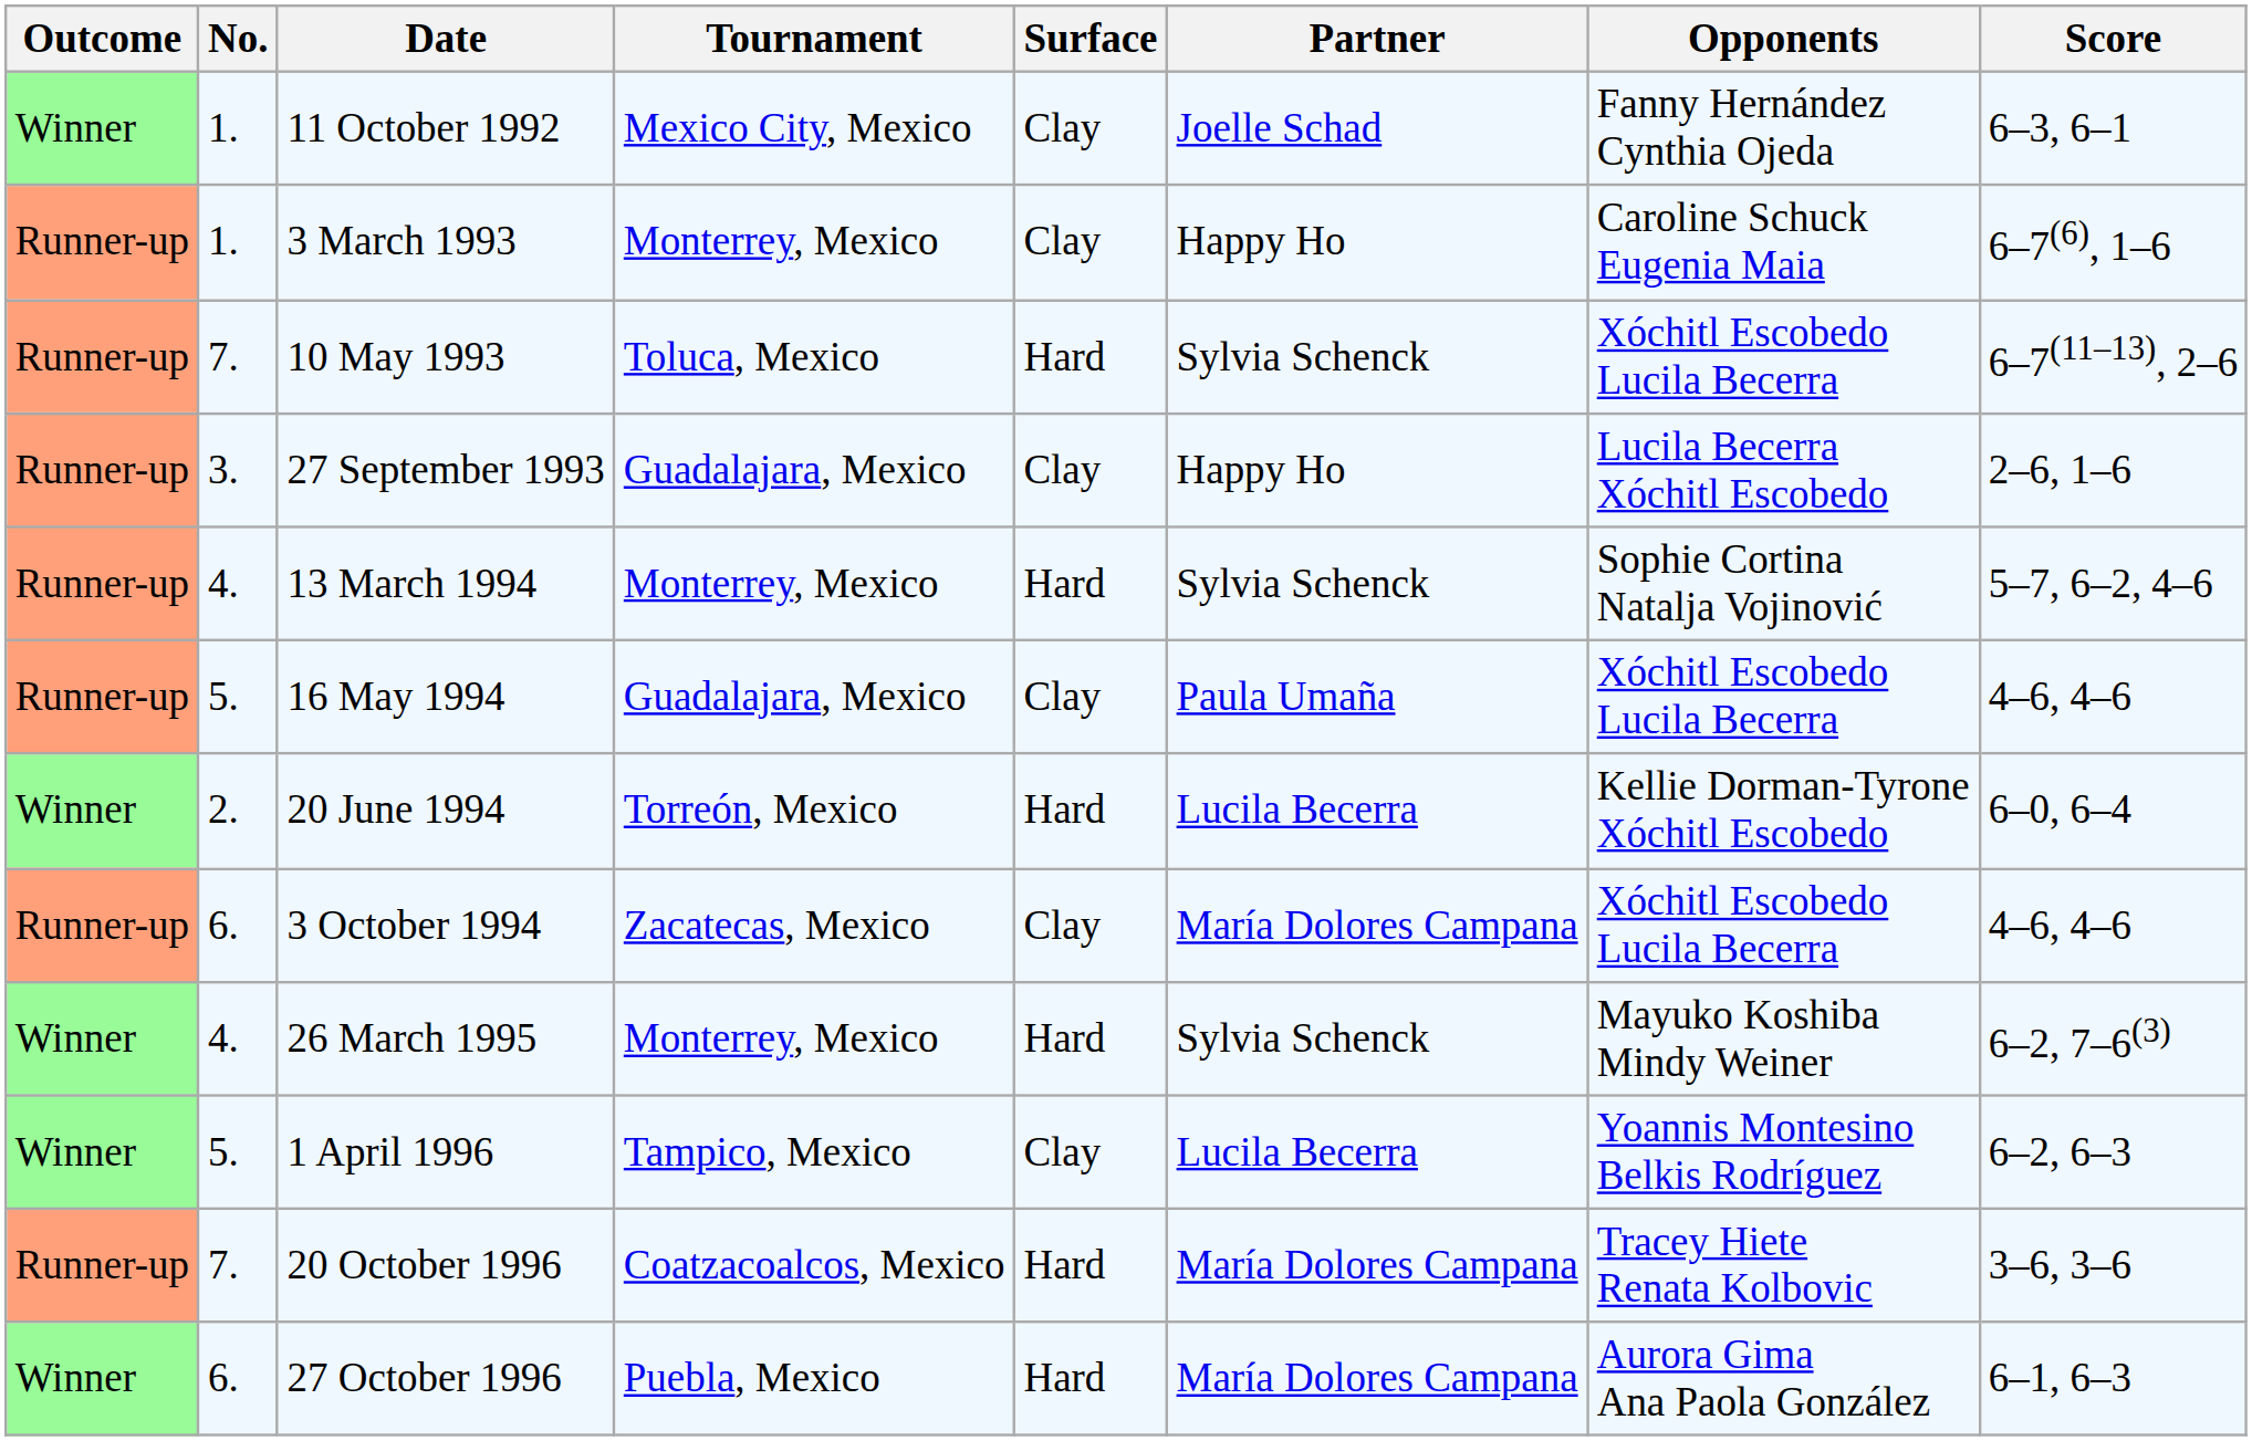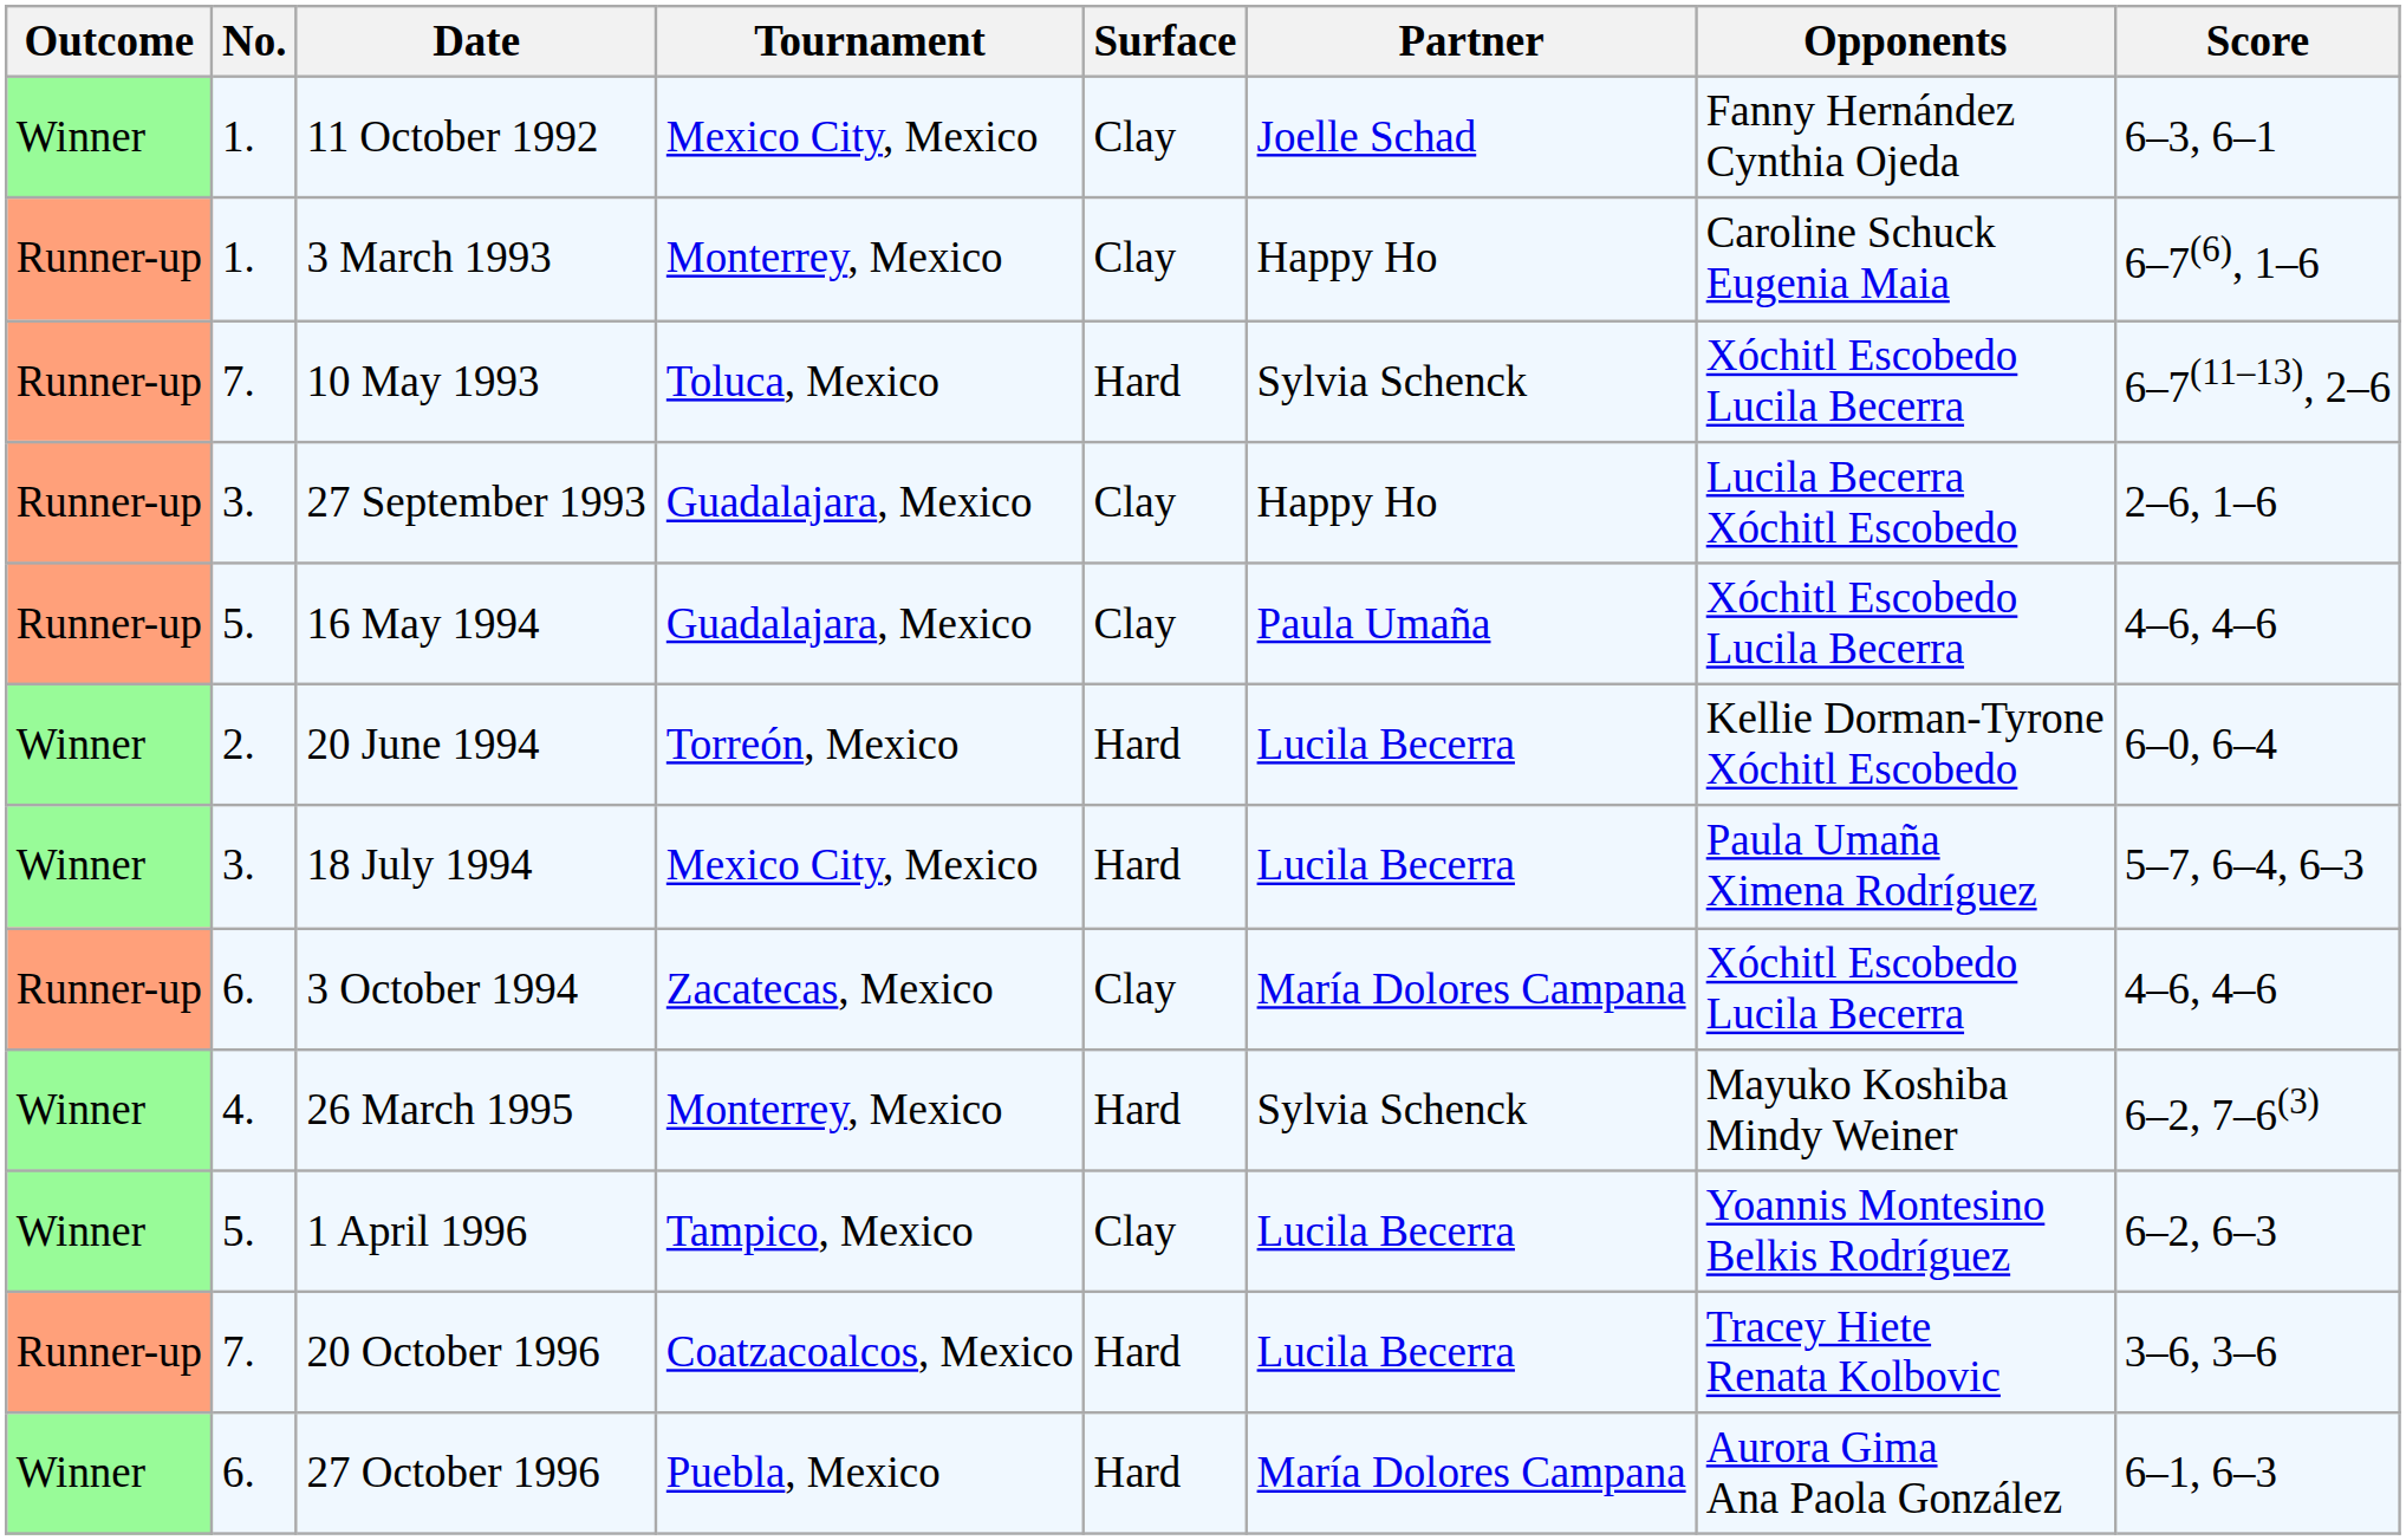- row: Runner-up | 4. | 13 March 1994 | Monterrey, Mexico | Hard | Sylvia Schenck | Sophie Cortina Natalja Vojinović | 5–7, 6–2, 4–6
+ row: Winner | 3. | 18 July 1994 | Mexico City, Mexico | Hard | Lucila Becerra | Paula Umaña Ximena Rodríguez | 5–7, 6–4, 6–3
20 October 1996 | Partner: María Dolores Campana -> Lucila Becerra
